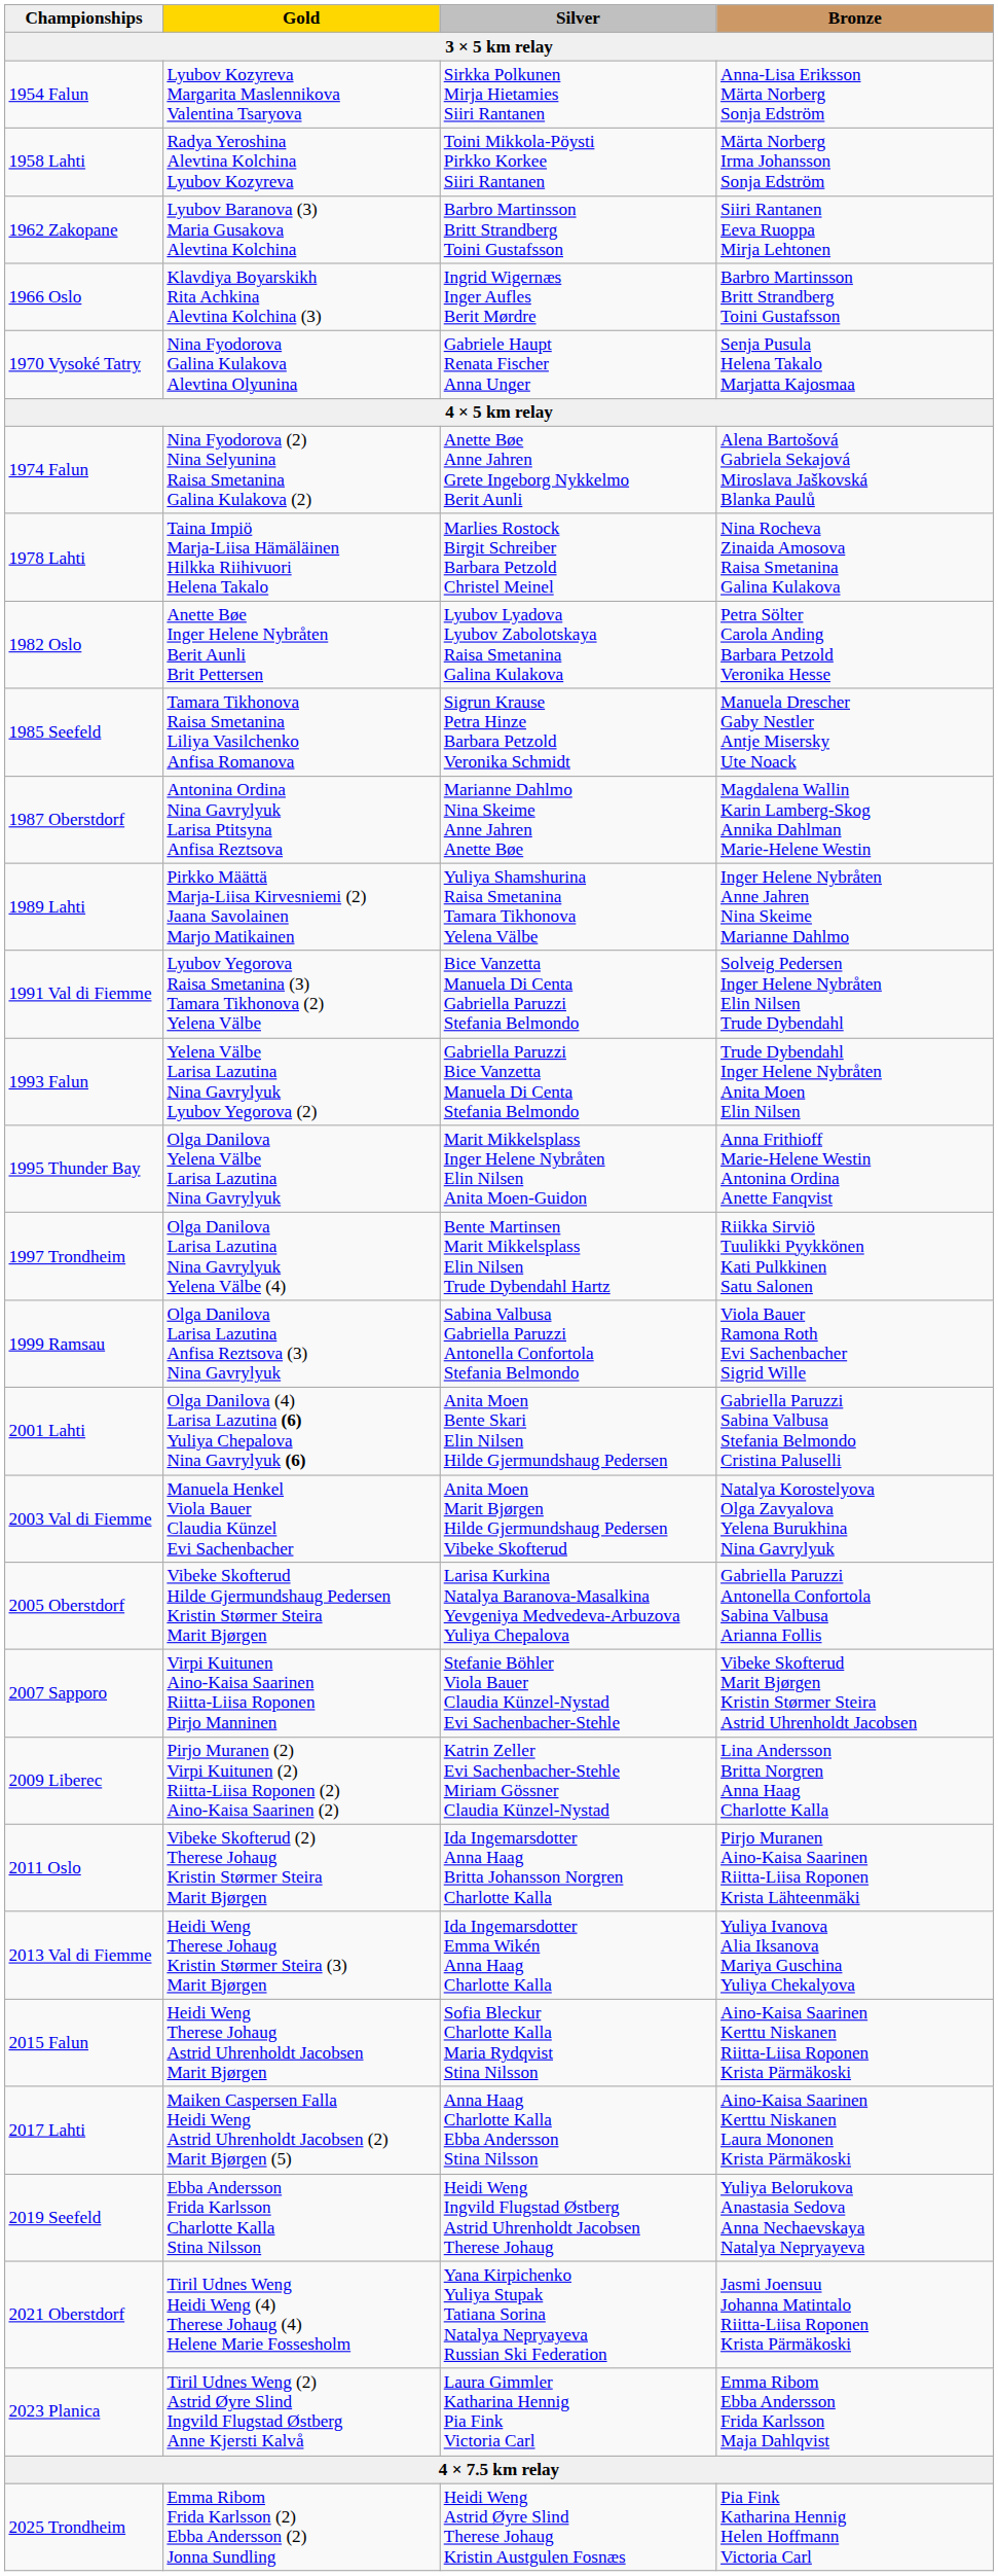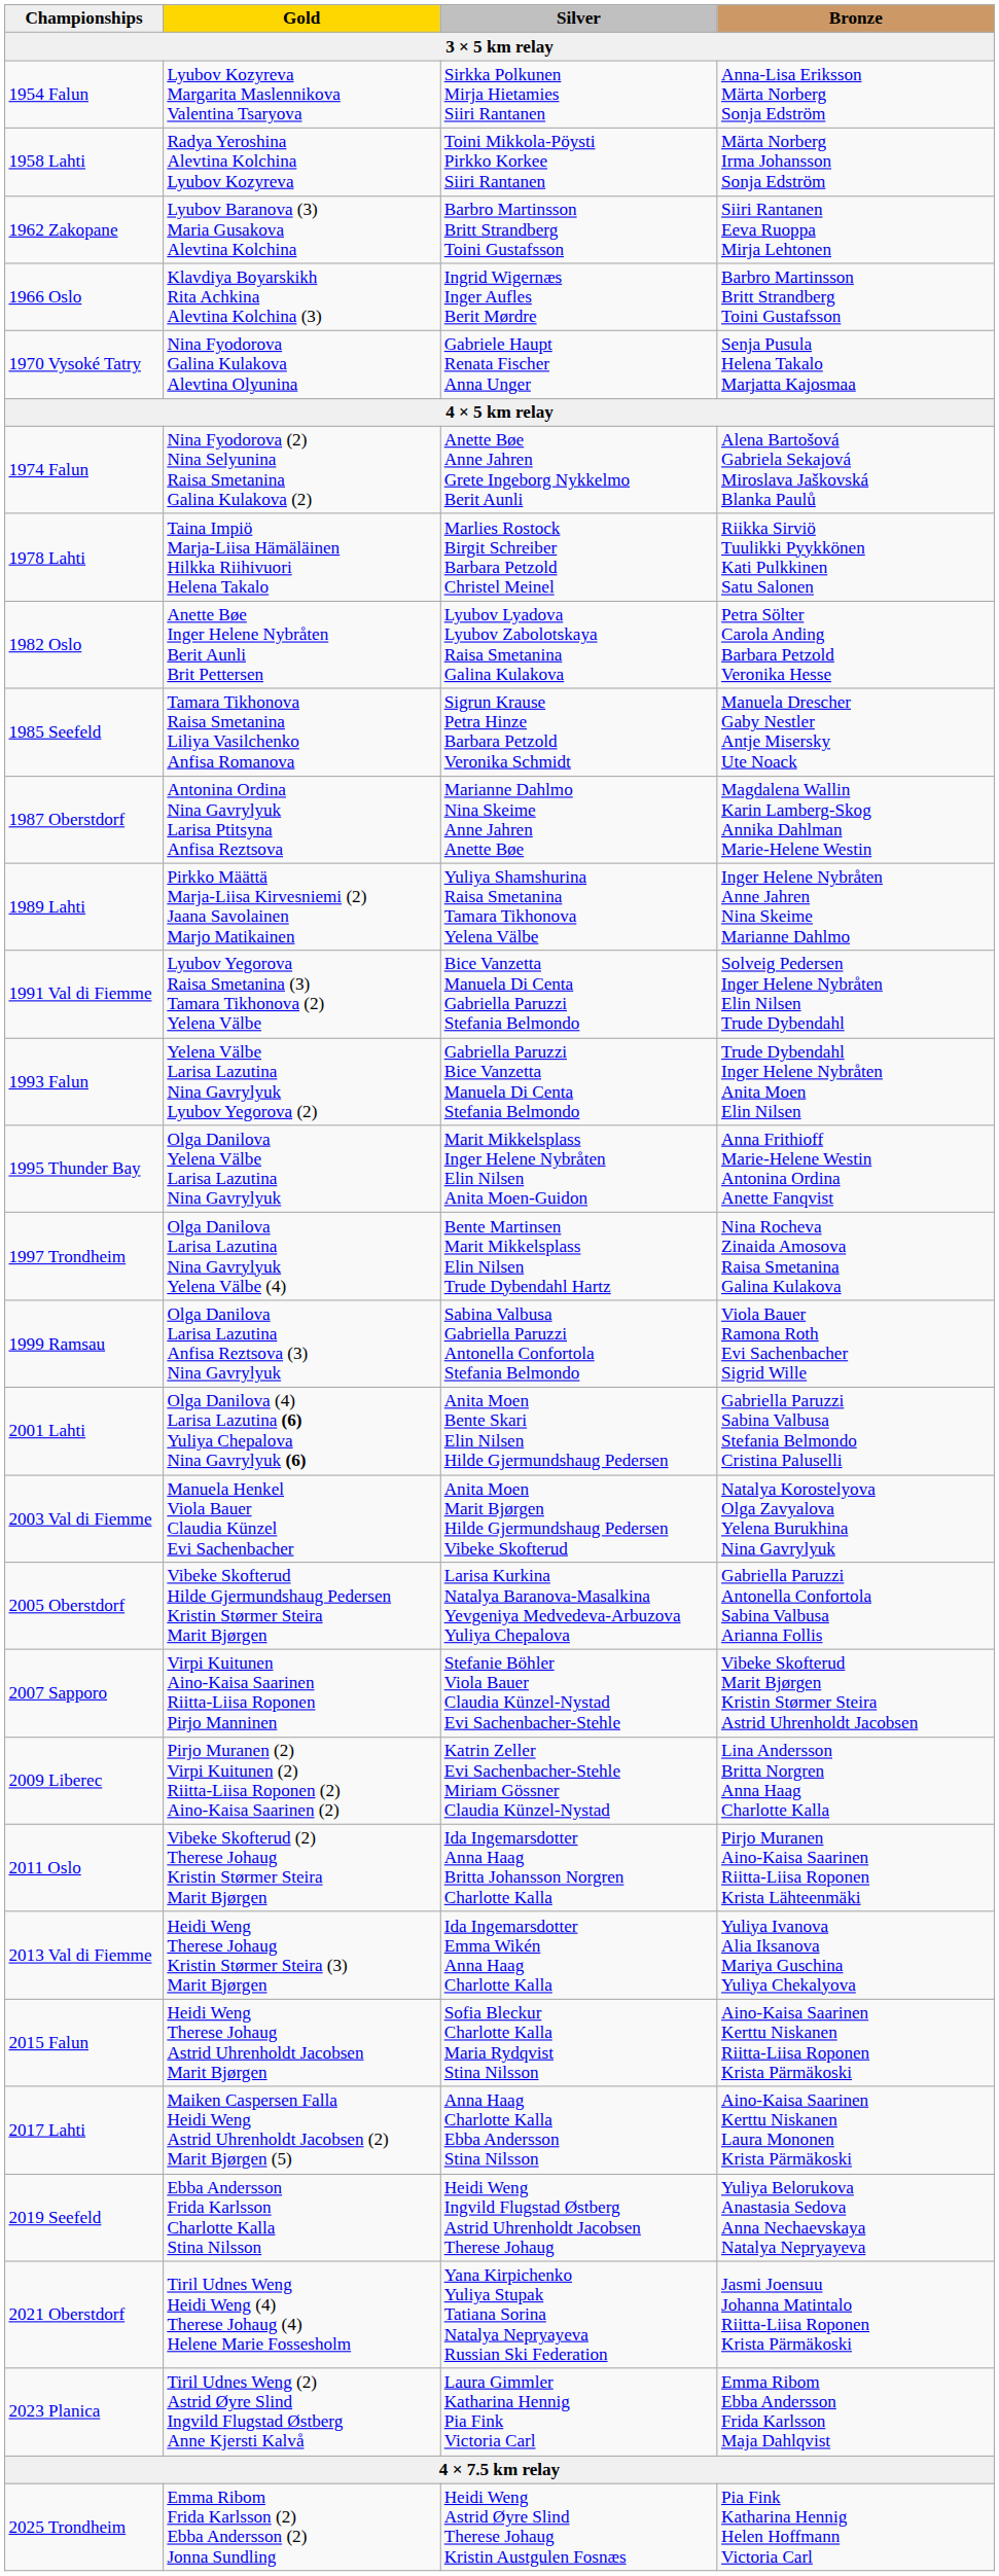1978 Lahti | Bronze: Nina Rocheva Zinaida Amosova Raisa Smetanina Galina Kulakova -> Riikka Sirviö Tuulikki Pyykkönen Kati Pulkkinen Satu Salonen
1997 Trondheim | Bronze: Riikka Sirviö Tuulikki Pyykkönen Kati Pulkkinen Satu Salonen -> Nina Rocheva Zinaida Amosova Raisa Smetanina Galina Kulakova
